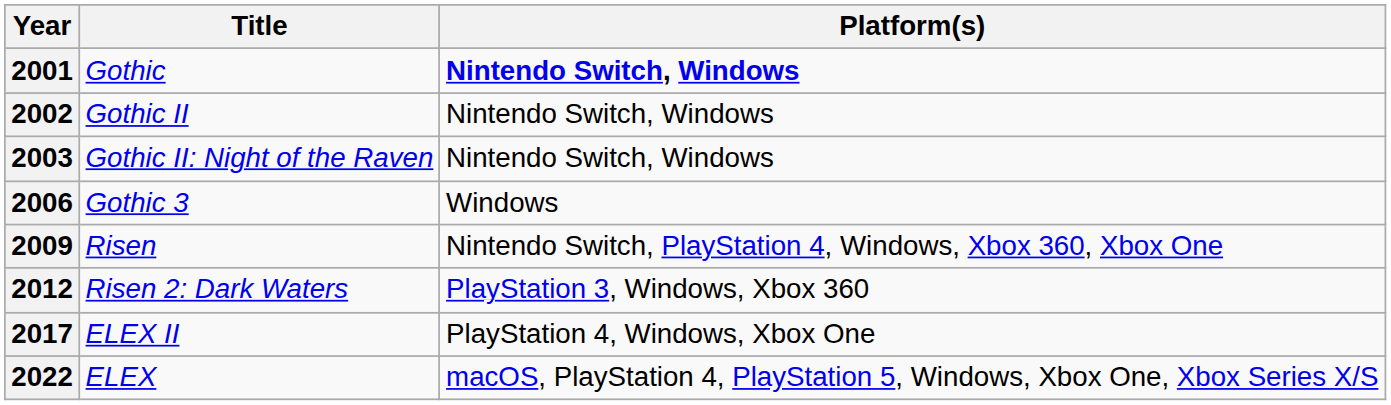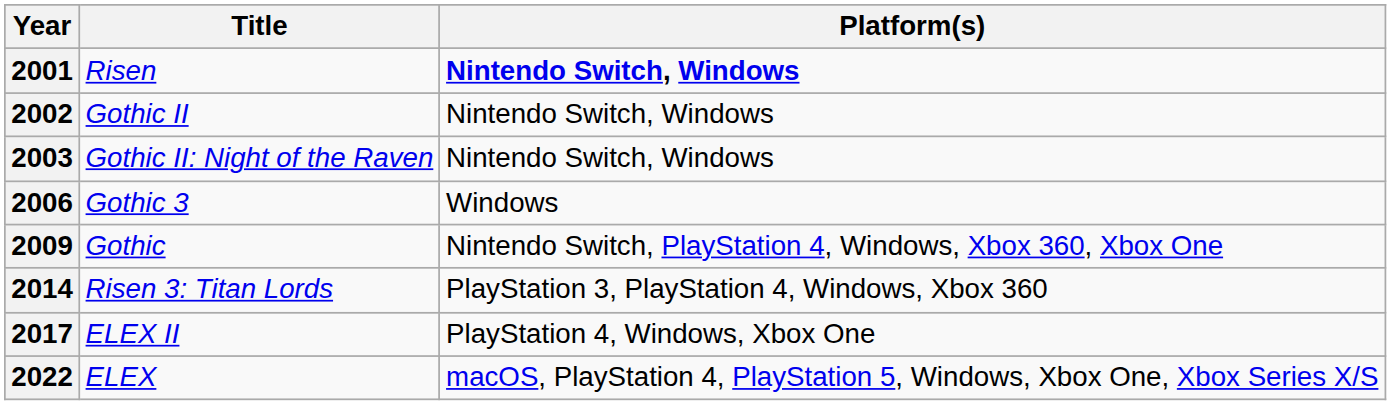2001 | Title: Gothic -> Risen
2009 | Title: Risen -> Gothic
- row: 2012 | Risen 2: Dark Waters | PlayStation 3, Windows, Xbox 360
+ row: 2014 | Risen 3: Titan Lords | PlayStation 3, PlayStation 4, Windows, Xbox 360
